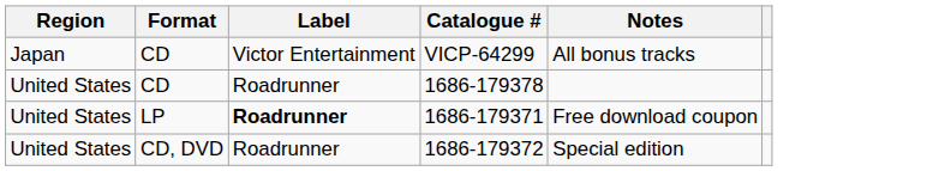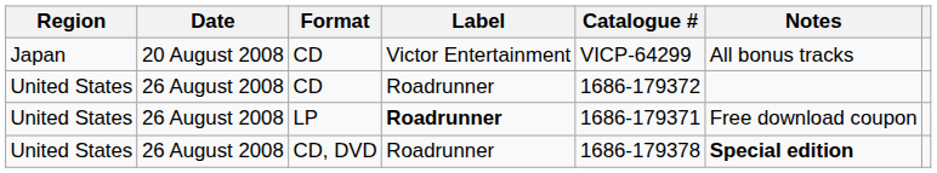+ column: Date | 20 August 2008 | 26 August 2008 | 26 August 2008 | 26 August 2008
United States / CD | Catalogue #: 1686-179378 -> 1686-179372
CD, DVD | Catalogue #: 1686-179372 -> 1686-179378
CD, DVD | Notes: normal -> bold
